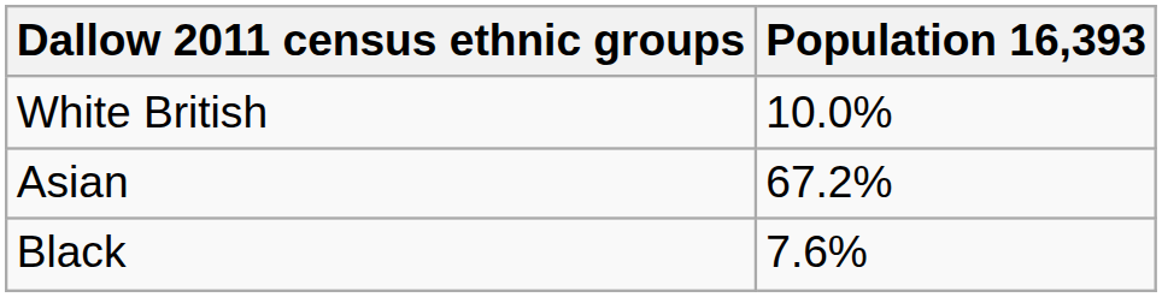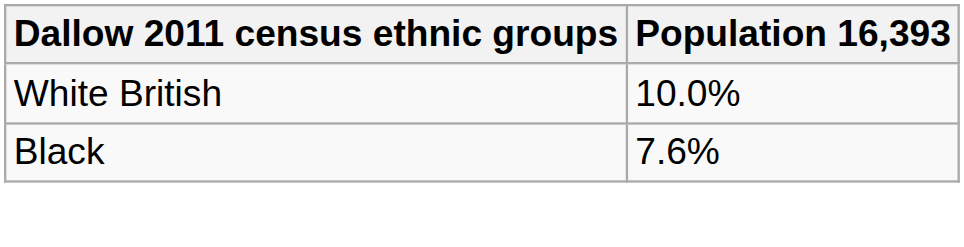- row: Asian | 67.2%
